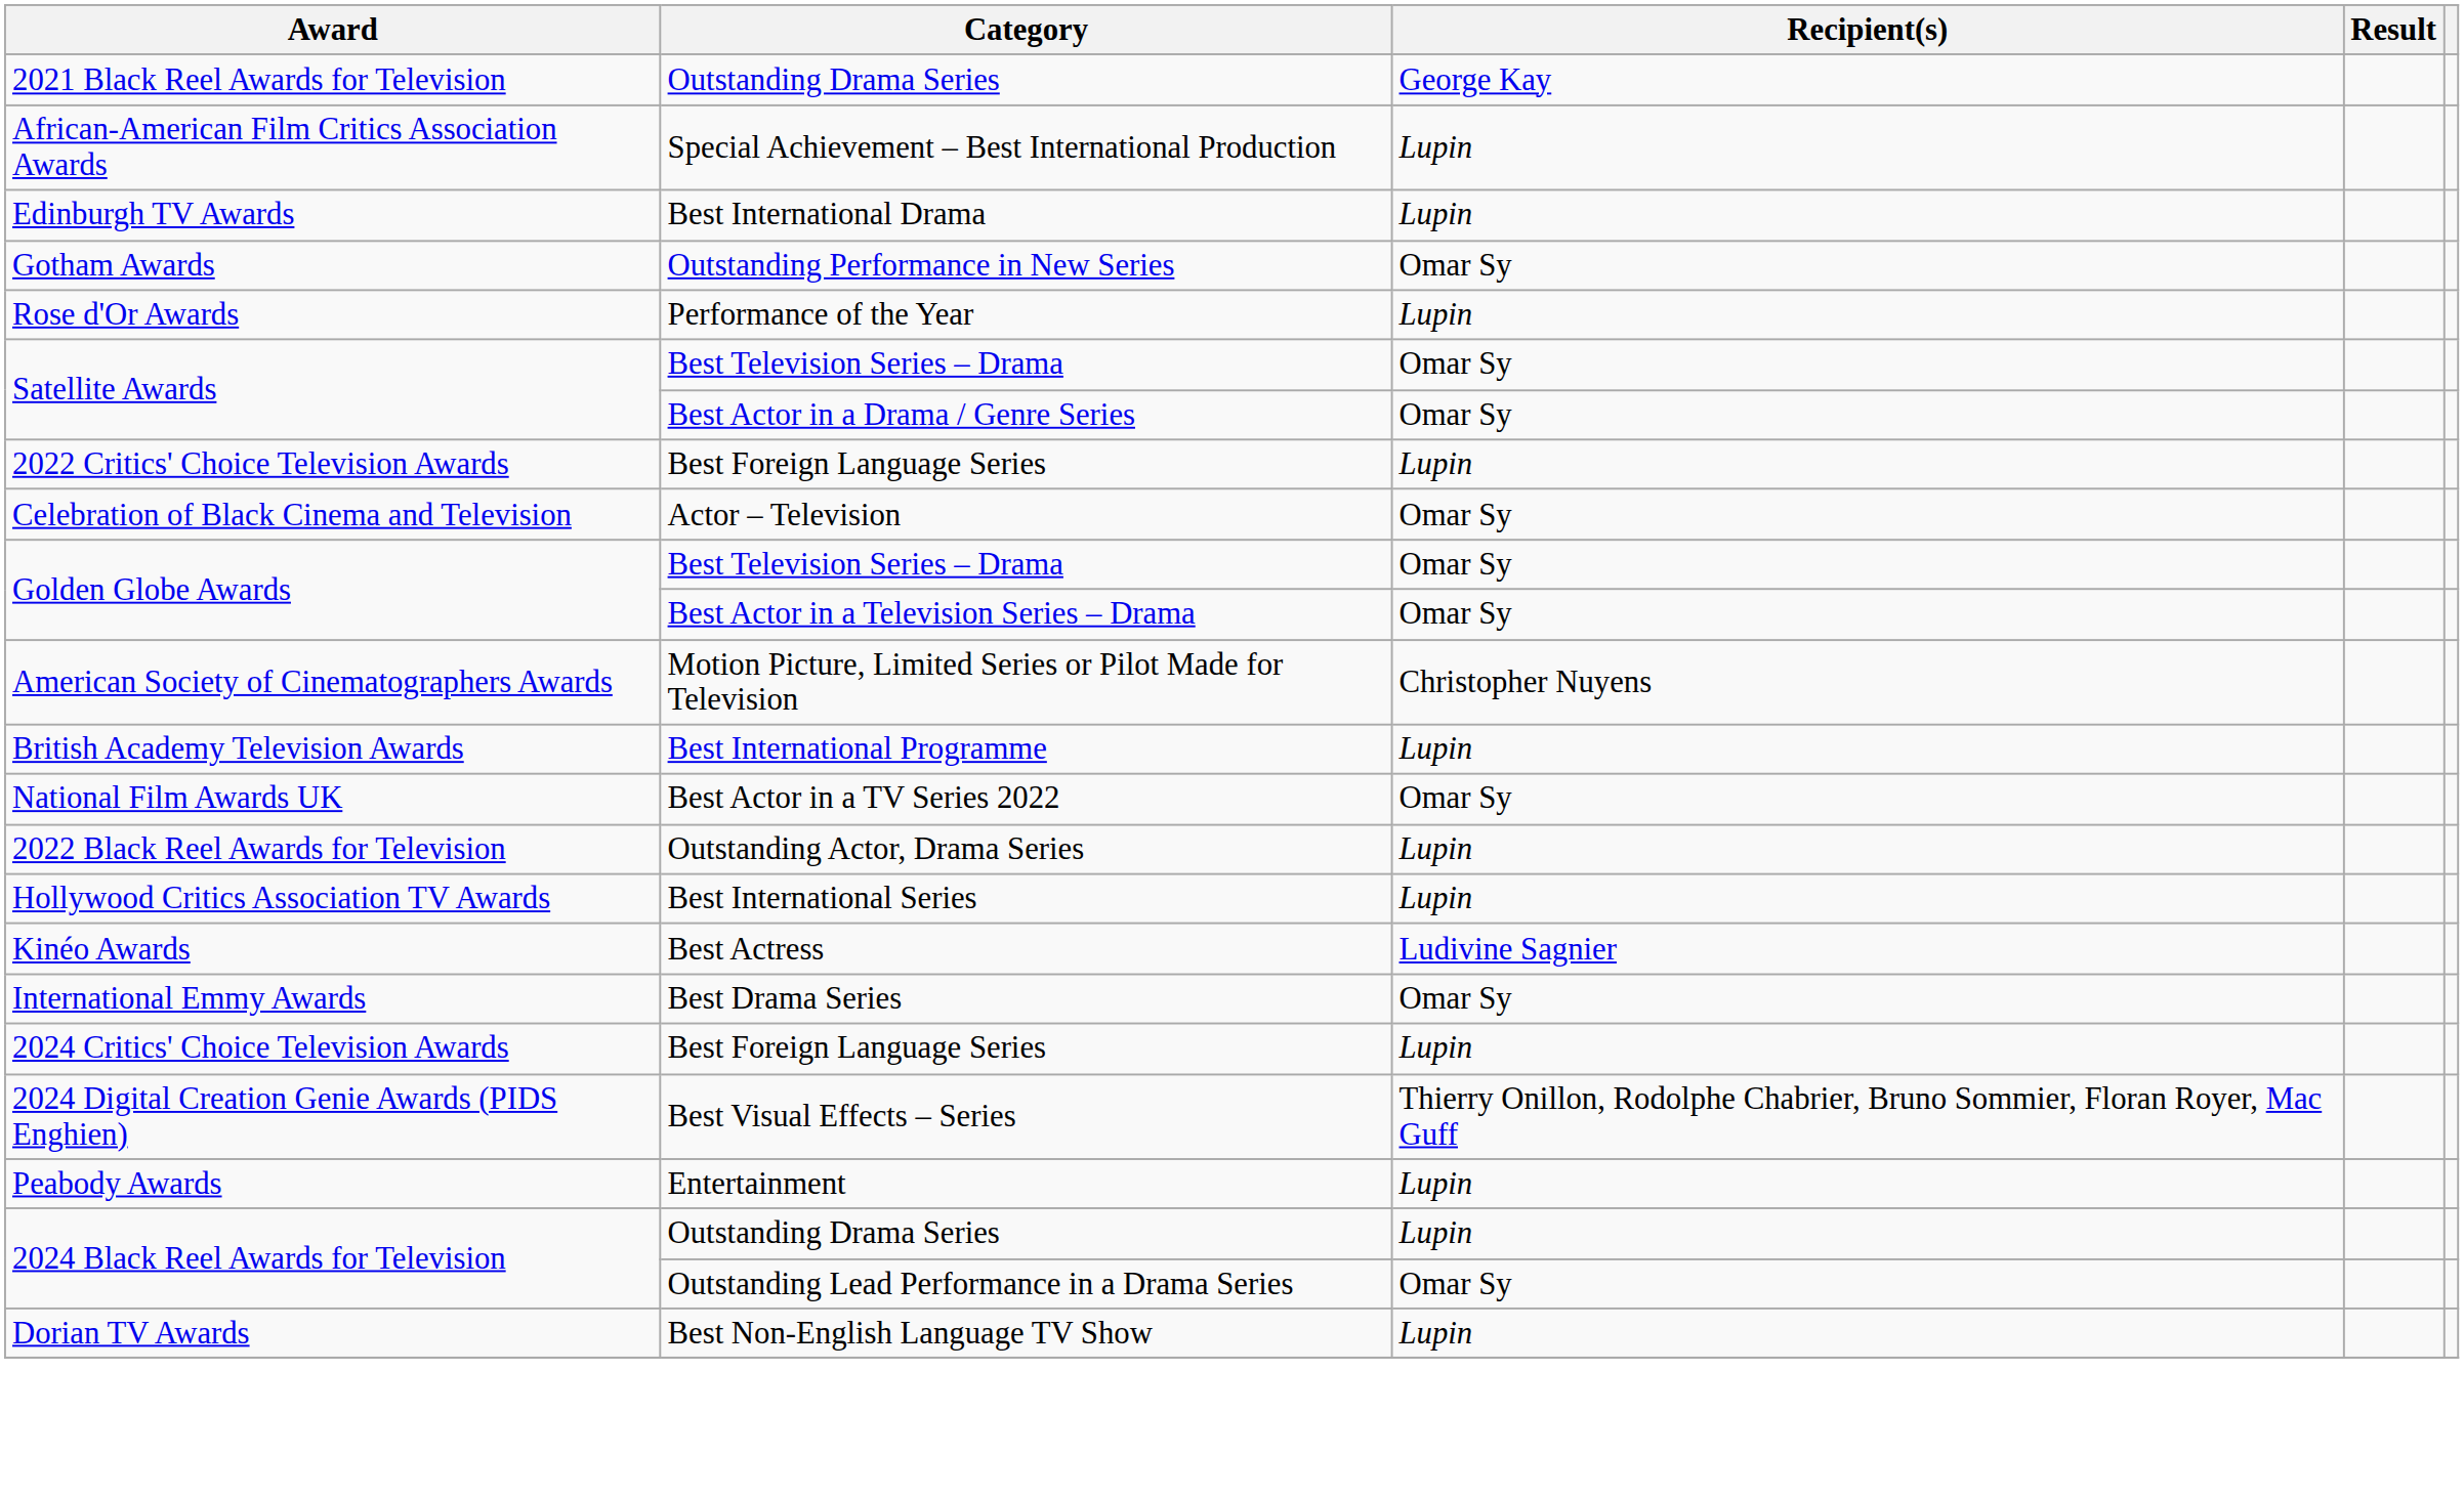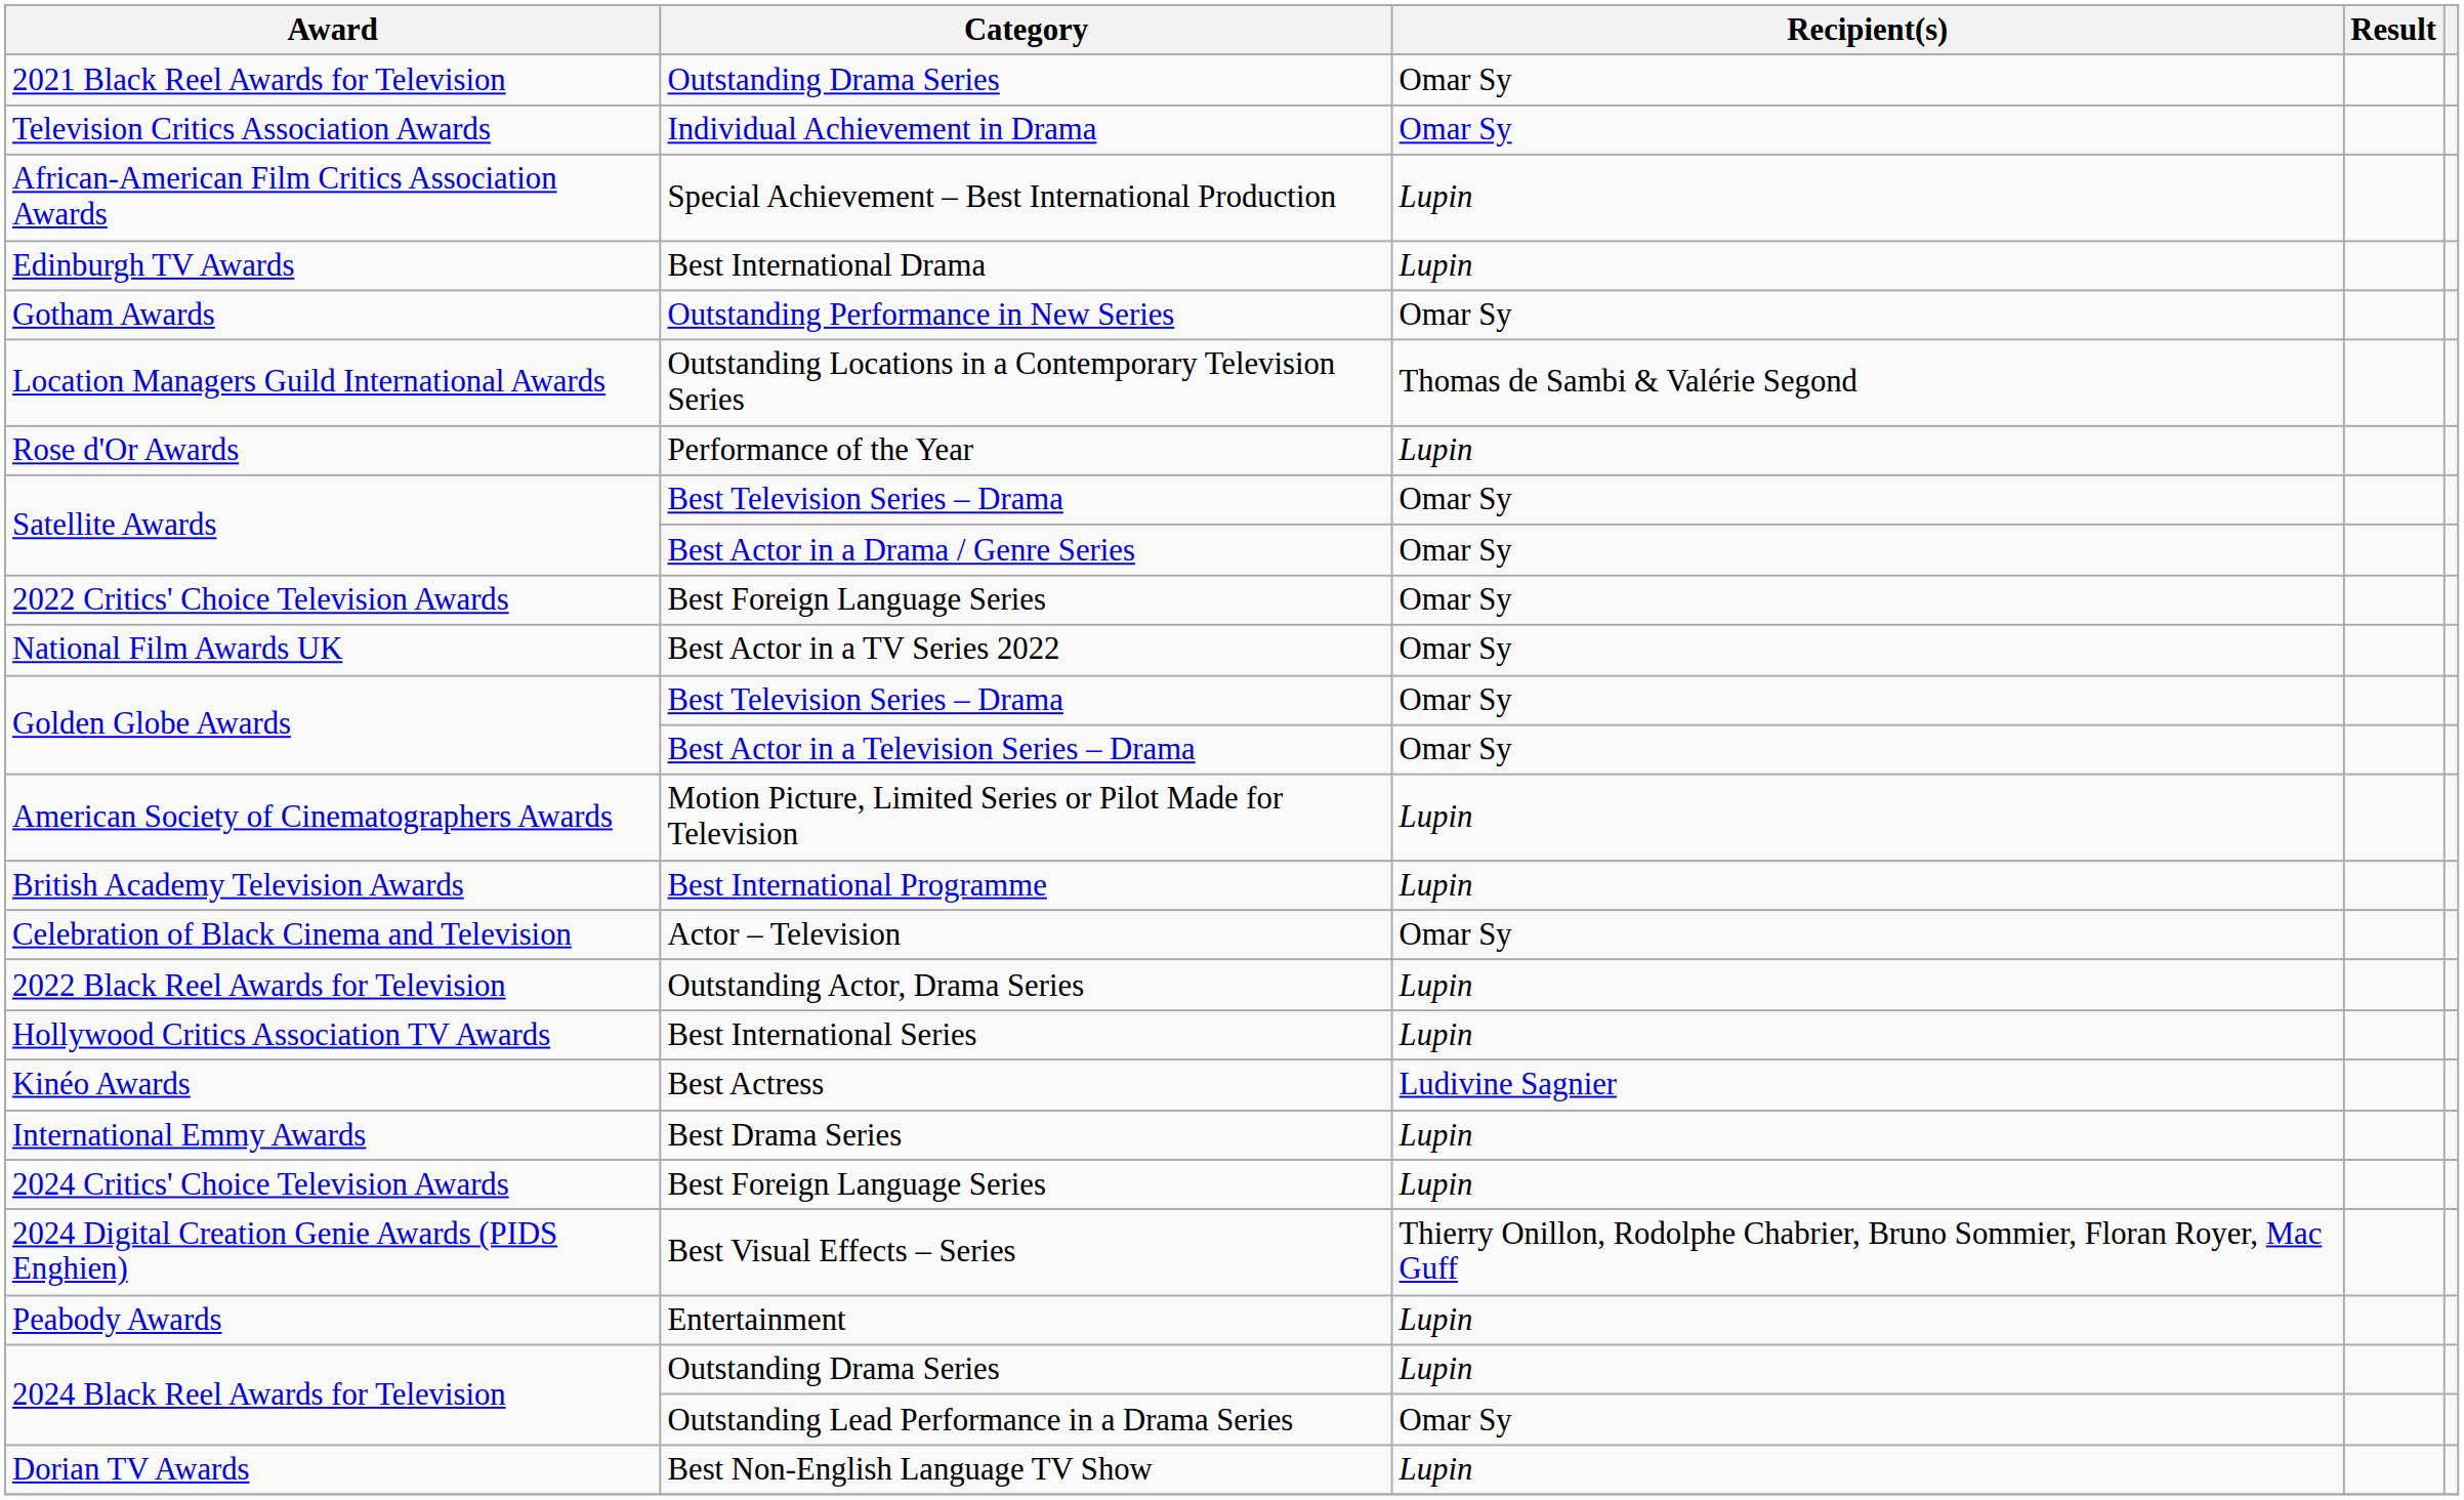2021 Black Reel Awards for Television | Recipient(s): George Kay -> Omar Sy
+ row: Television Critics Association Awards | Individual Achievement in Drama | Omar Sy
+ row: Location Managers Guild International Awards | Outstanding Locations in a Contemporary Television Series | Thomas de Sambi & Valérie Segond
2022 Critics' Choice Television Awards | Recipient(s): Lupin -> Omar Sy
rows swapped: Celebration of Black Cinema and Television <-> National Film Awards UK
American Society of Cinematographers Awards | Recipient(s): Christopher Nuyens -> Lupin
International Emmy Awards | Recipient(s): Omar Sy -> Lupin
